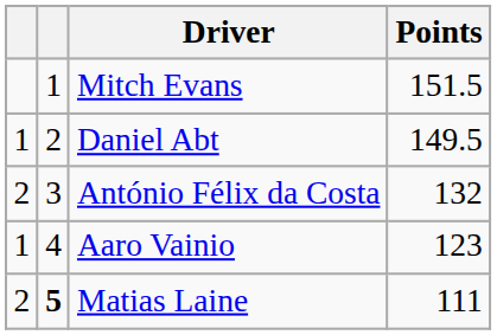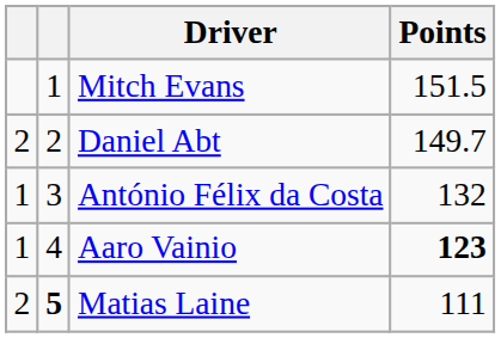Daniel Abt | column 1: 1 -> 2
Daniel Abt | Points: 149.5 -> 149.7
António Félix da Costa | column 1: 2 -> 1
Aaro Vainio | Points: normal -> bold
